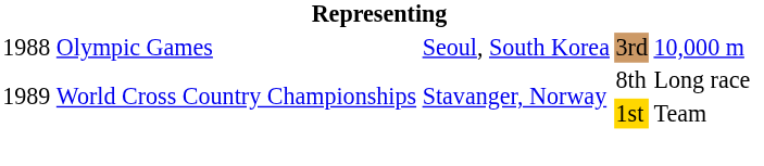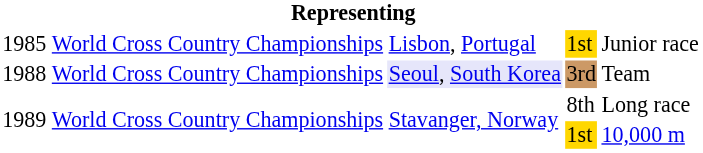+ row: 1985 | World Cross Country Championships | Lisbon, Portugal | 1st | Junior race
1988 | column 2: Olympic Games -> World Cross Country Championships
1988 | column 3: no background -> lavender background
1988 | column 5: 10,000 m -> Team
1989 / 1st | column 5: Team -> 10,000 m
